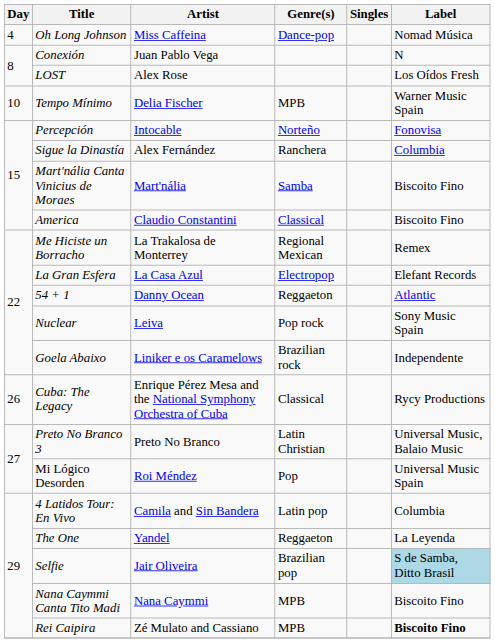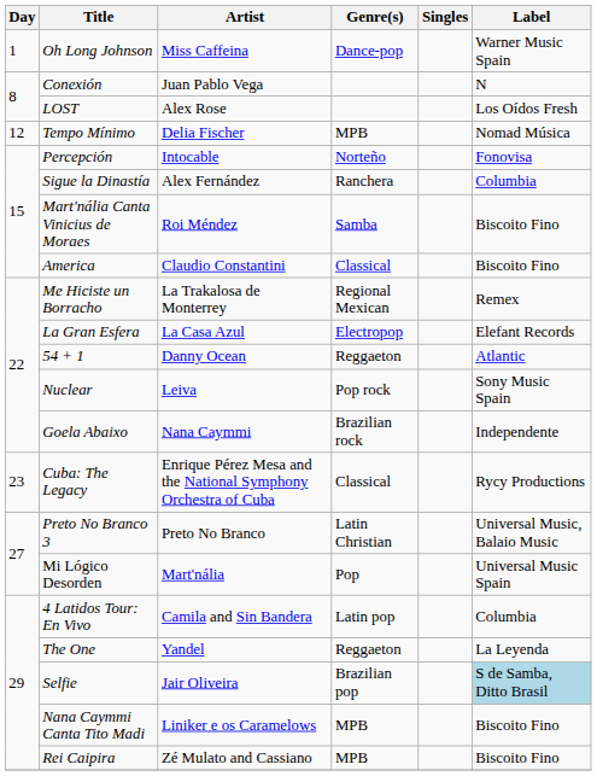Oh Long Johnson | Day: 4 -> 1
Oh Long Johnson | Label: Nomad Música -> Warner Music Spain
Tempo Mínimo | Day: 10 -> 12
Tempo Mínimo | Label: Warner Music Spain -> Nomad Música
Mart'nália Canta Vinicius de Moraes | Artist: Mart'nália -> Roi Méndez
Goela Abaixo | Artist: Liniker e os Caramelows -> Nana Caymmi
Cuba: The Legacy | Day: 26 -> 23
Mi Lógico Desorden | Artist: Roi Méndez -> Mart'nália
Nana Caymmi Canta Tito Madi | Artist: Nana Caymmi -> Liniker e os Caramelows
Rei Caipira | Label: bold -> normal
